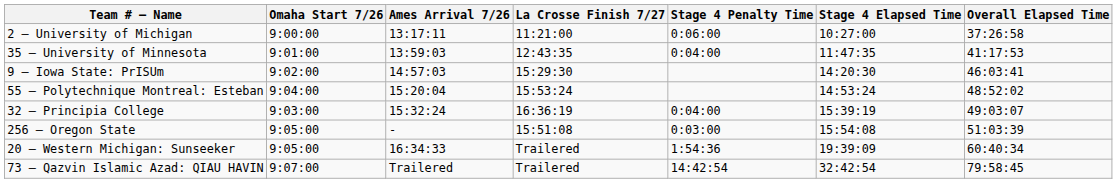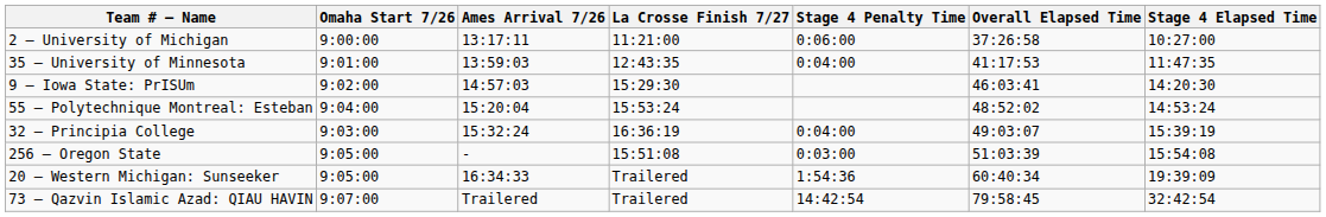columns swapped: Stage 4 Elapsed Time <-> Overall Elapsed Time
